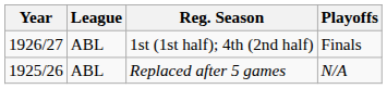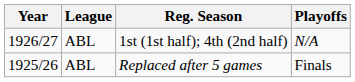1st (1st half); 4th (2nd half) | Playoffs: Finals -> N/A
Replaced after 5 games | Playoffs: N/A -> Finals
